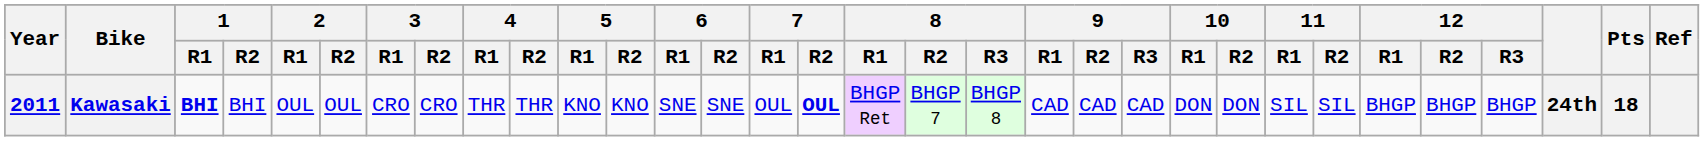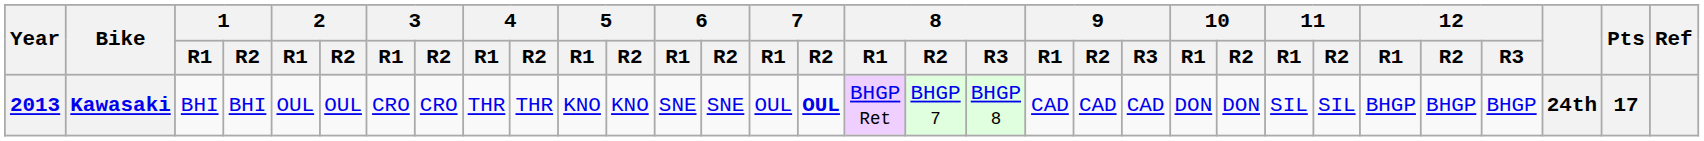Kawasaki | Year: 2011 -> 2013
Kawasaki | 1 / R1: bold -> normal
Kawasaki | Pts: 18 -> 17
